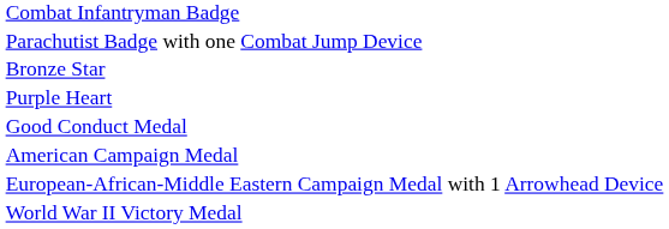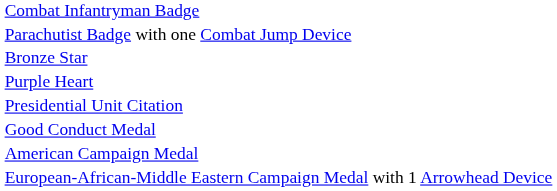+ row: Presidential Unit Citation
- row: World War II Victory Medal
